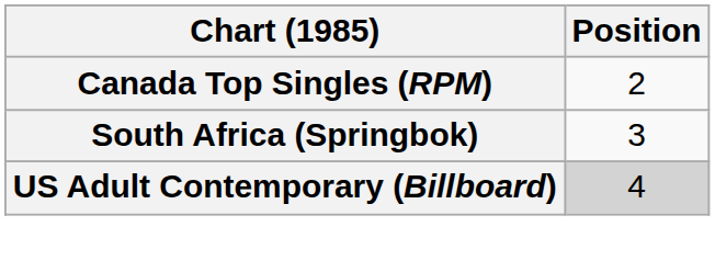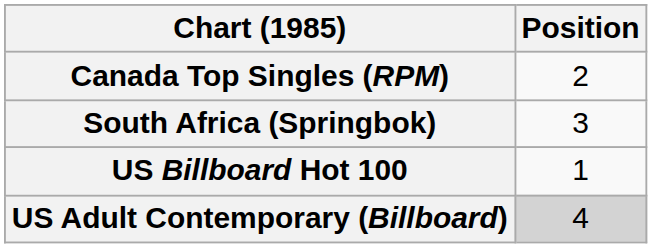+ row: US Billboard Hot 100 | 1
